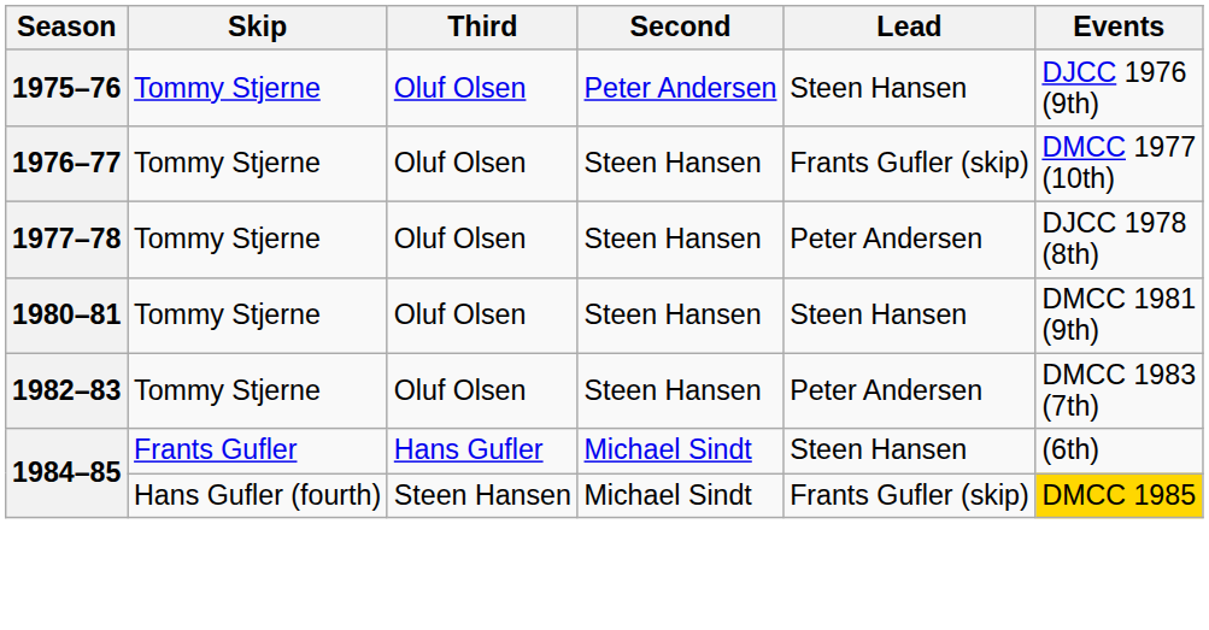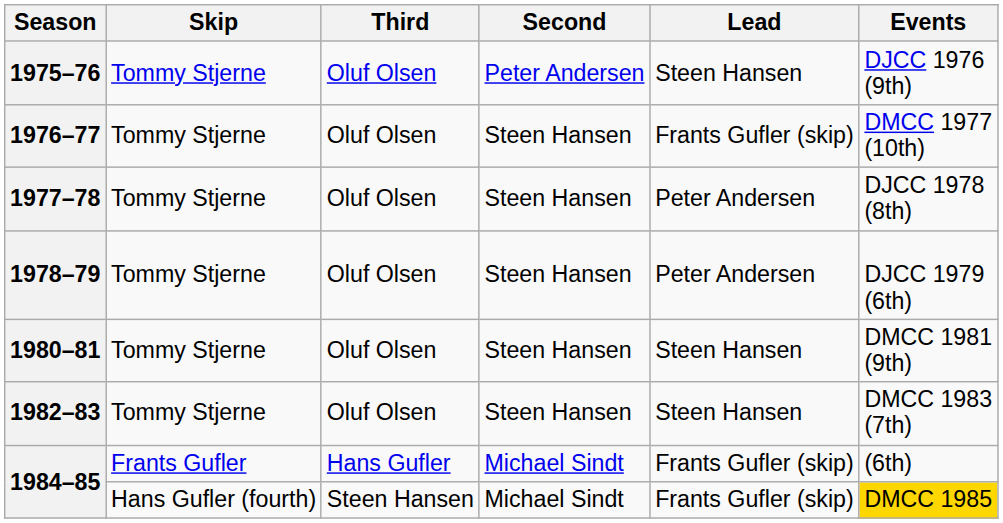+ row: 1978–79 | Tommy Stjerne | Oluf Olsen | Steen Hansen | Peter Andersen | DJCC 1979 (6th)
1982–83 | Lead: Peter Andersen -> Steen Hansen
1984–85 / Frants Gufler | Lead: Steen Hansen -> Frants Gufler (skip)
